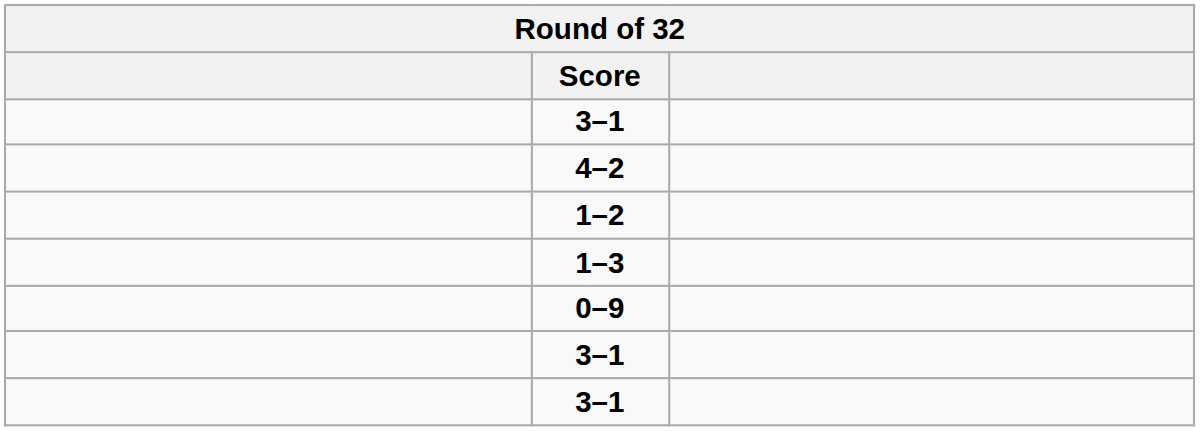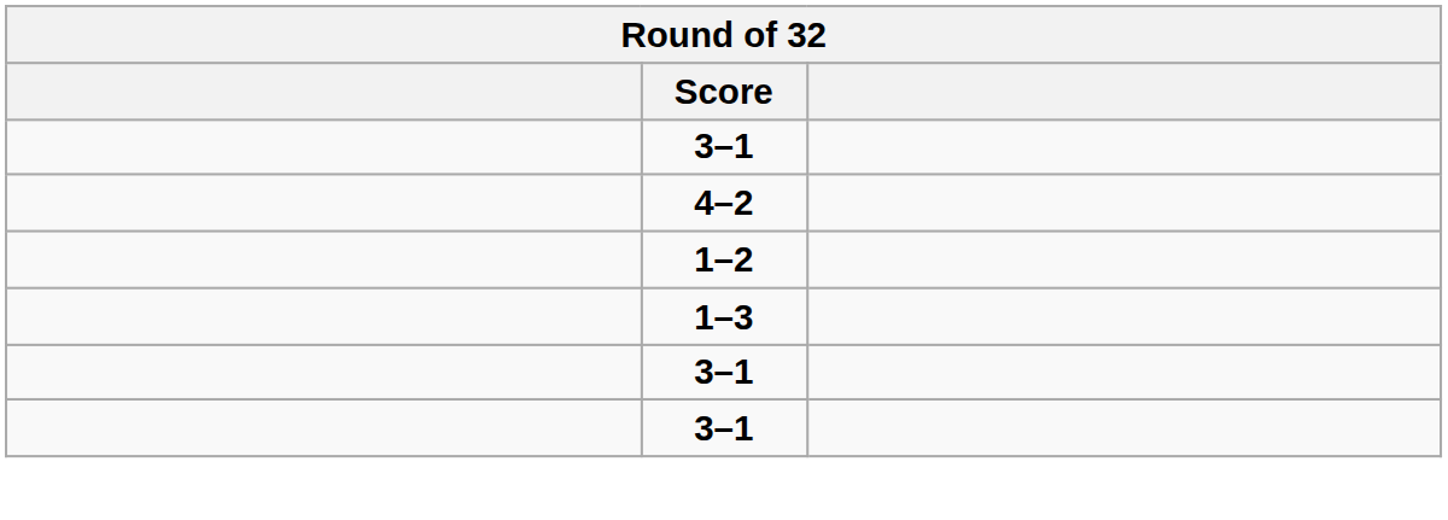- row: 0–9
